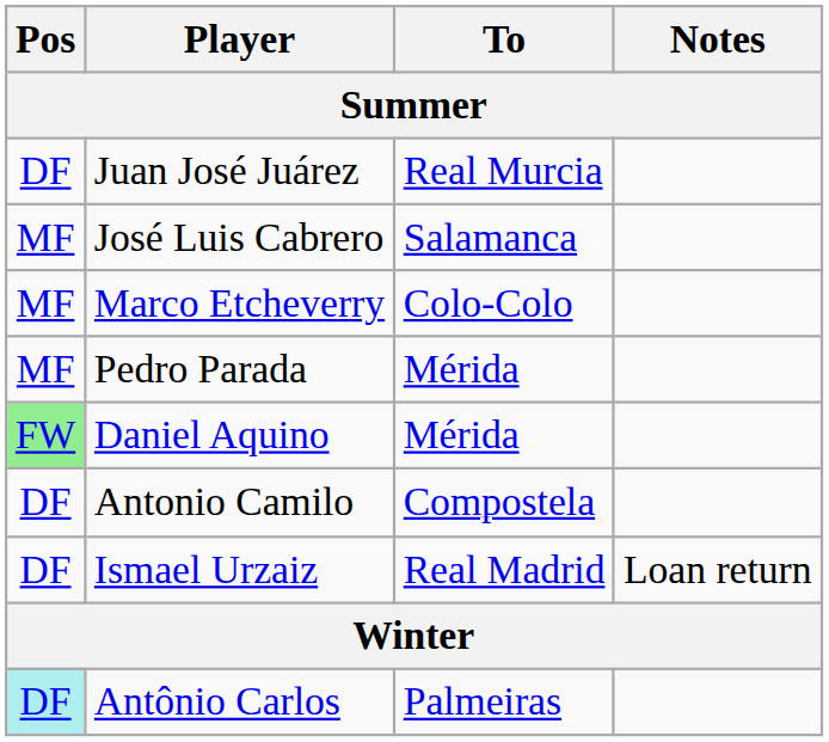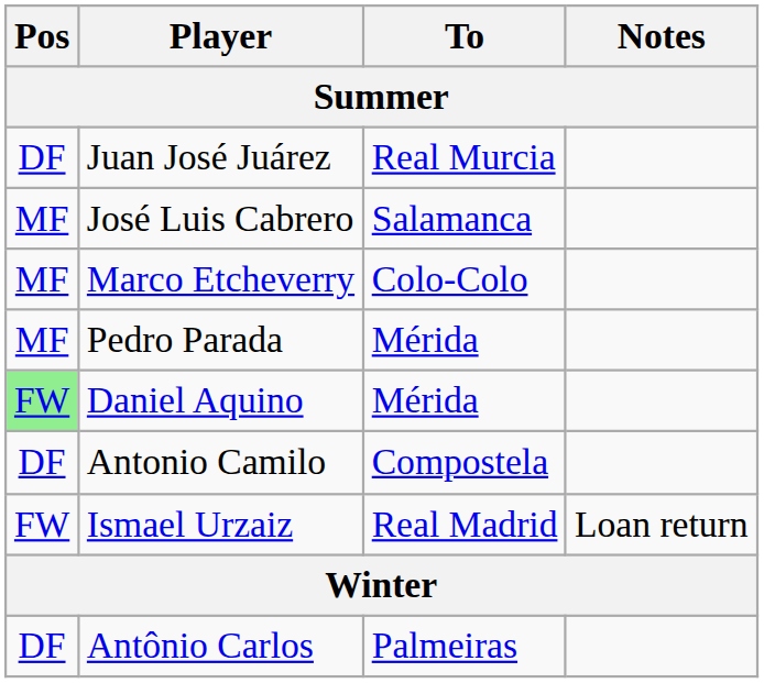Ismael Urzaiz | Pos: DF -> FW
Antônio Carlos | Pos: paleturquoise background -> no background
